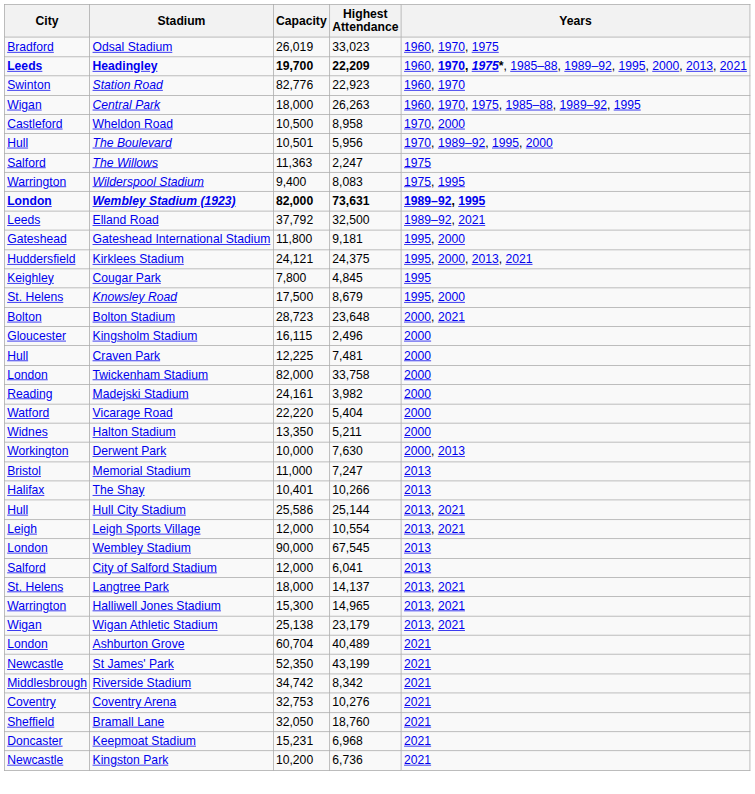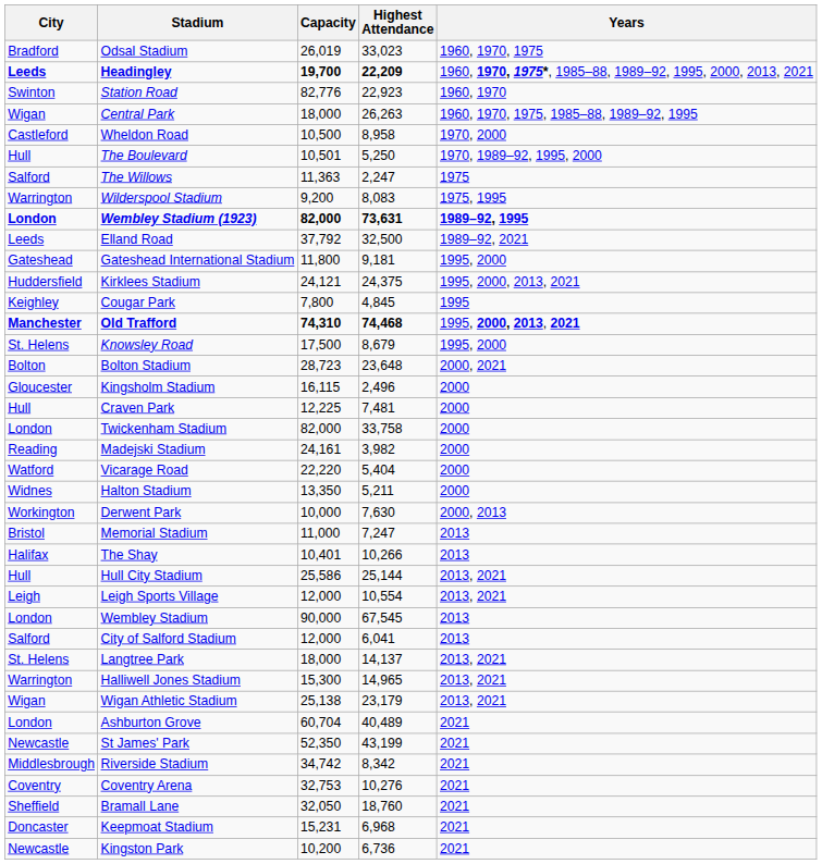The Boulevard | Highest Attendance: 5,956 -> 5,250
Wilderspool Stadium | Capacity: 9,400 -> 9,200
+ row: Manchester | Old Trafford | 74,310 | 74,468 | 1995, 2000, 2013, 2021
